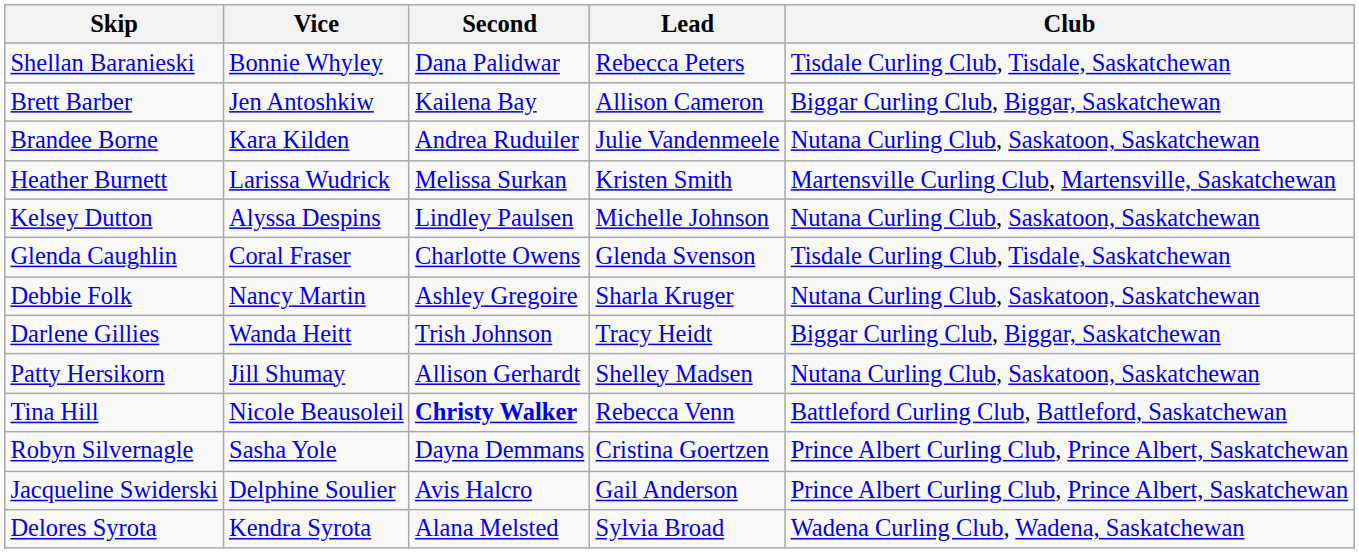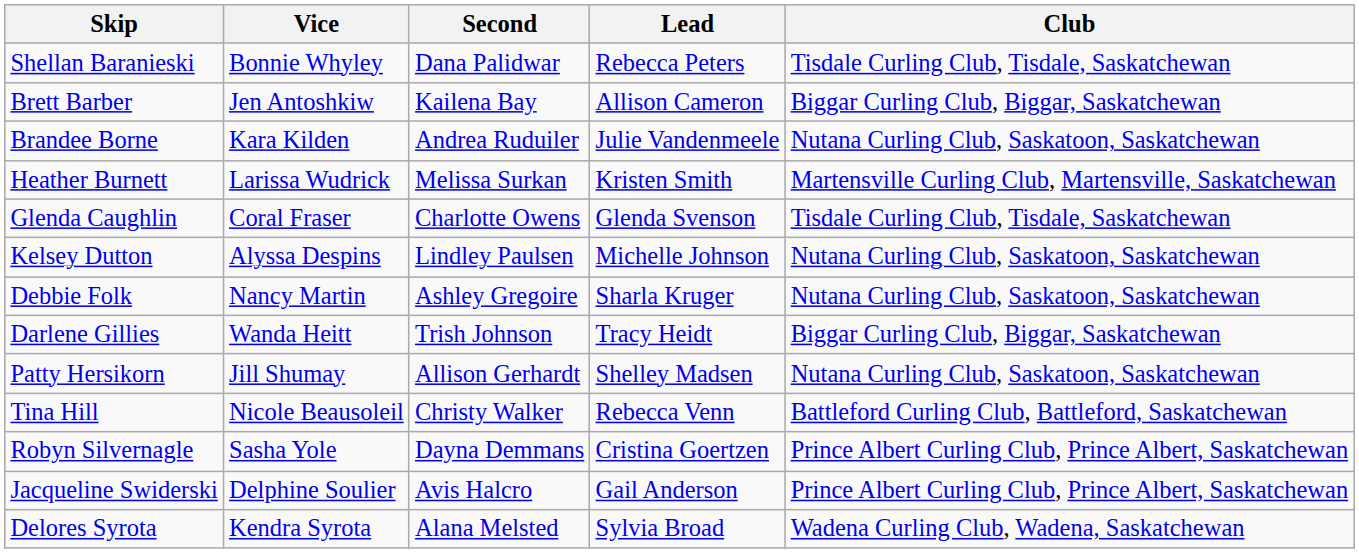rows swapped: Glenda Caughlin <-> Kelsey Dutton
Tina Hill | Second: bold -> normal
